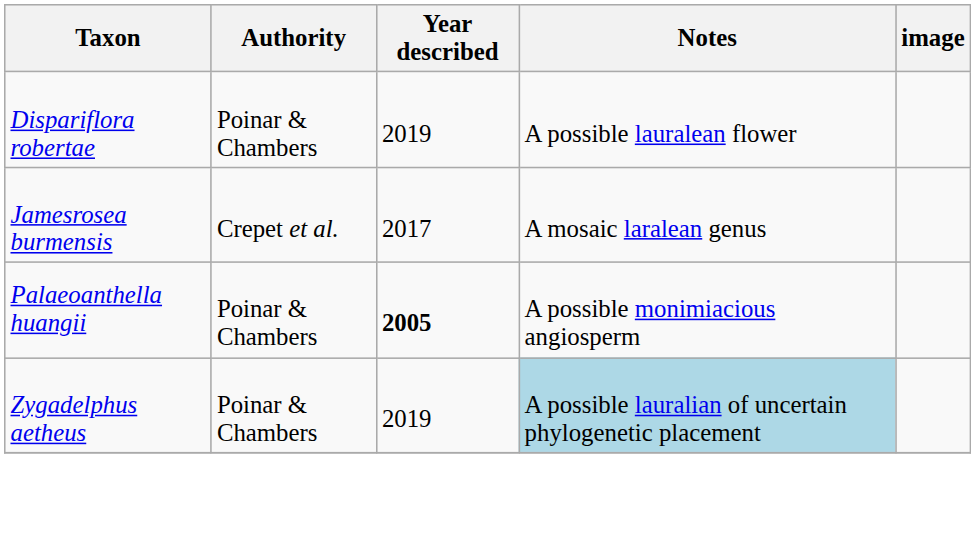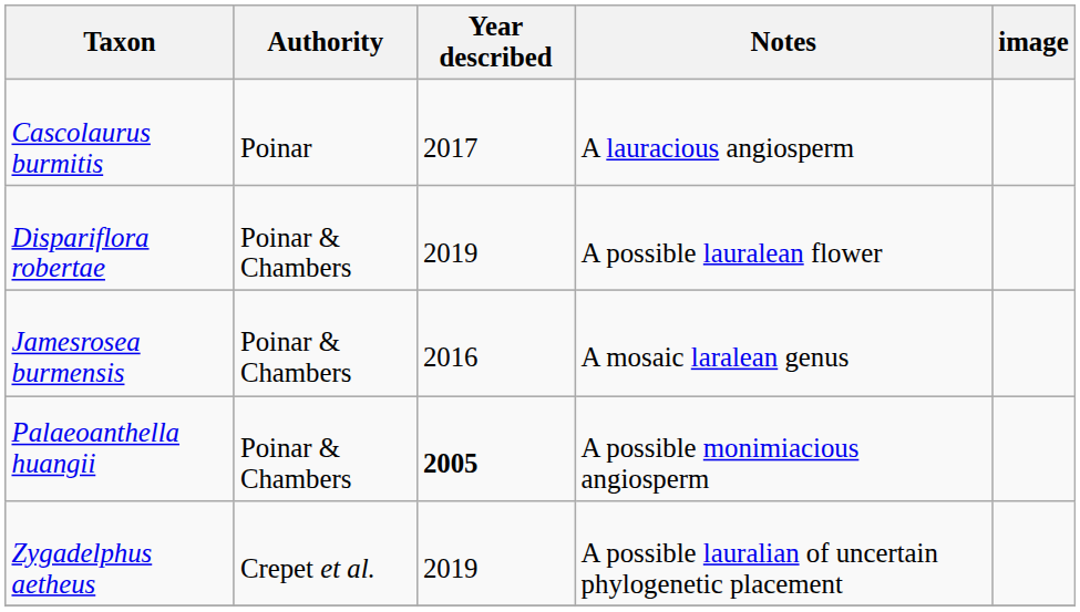+ row: Cascolaurus burmitis | Poinar | 2017 | A lauracious angiosperm
Jamesrosea burmensis | Authority: Crepet et al. -> Poinar & Chambers
Jamesrosea burmensis | Year described: 2017 -> 2016
Zygadelphus aetheus | Authority: Poinar & Chambers -> Crepet et al.
Zygadelphus aetheus | Notes: lightblue background -> no background
